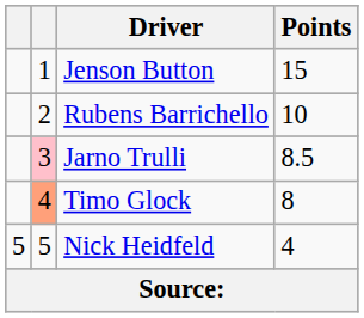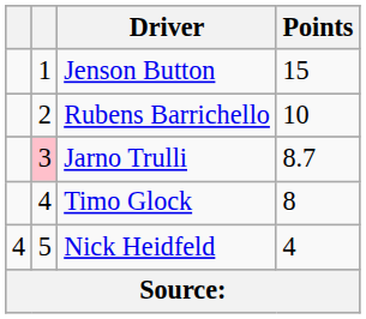Jarno Trulli | Points: 8.5 -> 8.7
Timo Glock | column 2: lightsalmon background -> no background
Nick Heidfeld | column 1: 5 -> 4
